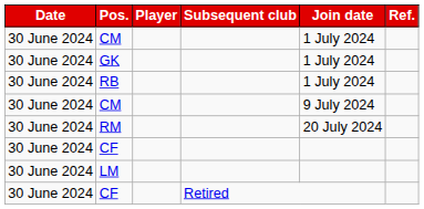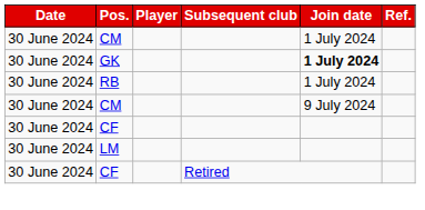GK | Join date: normal -> bold
- row: 30 June 2024 | RM | 20 July 2024
